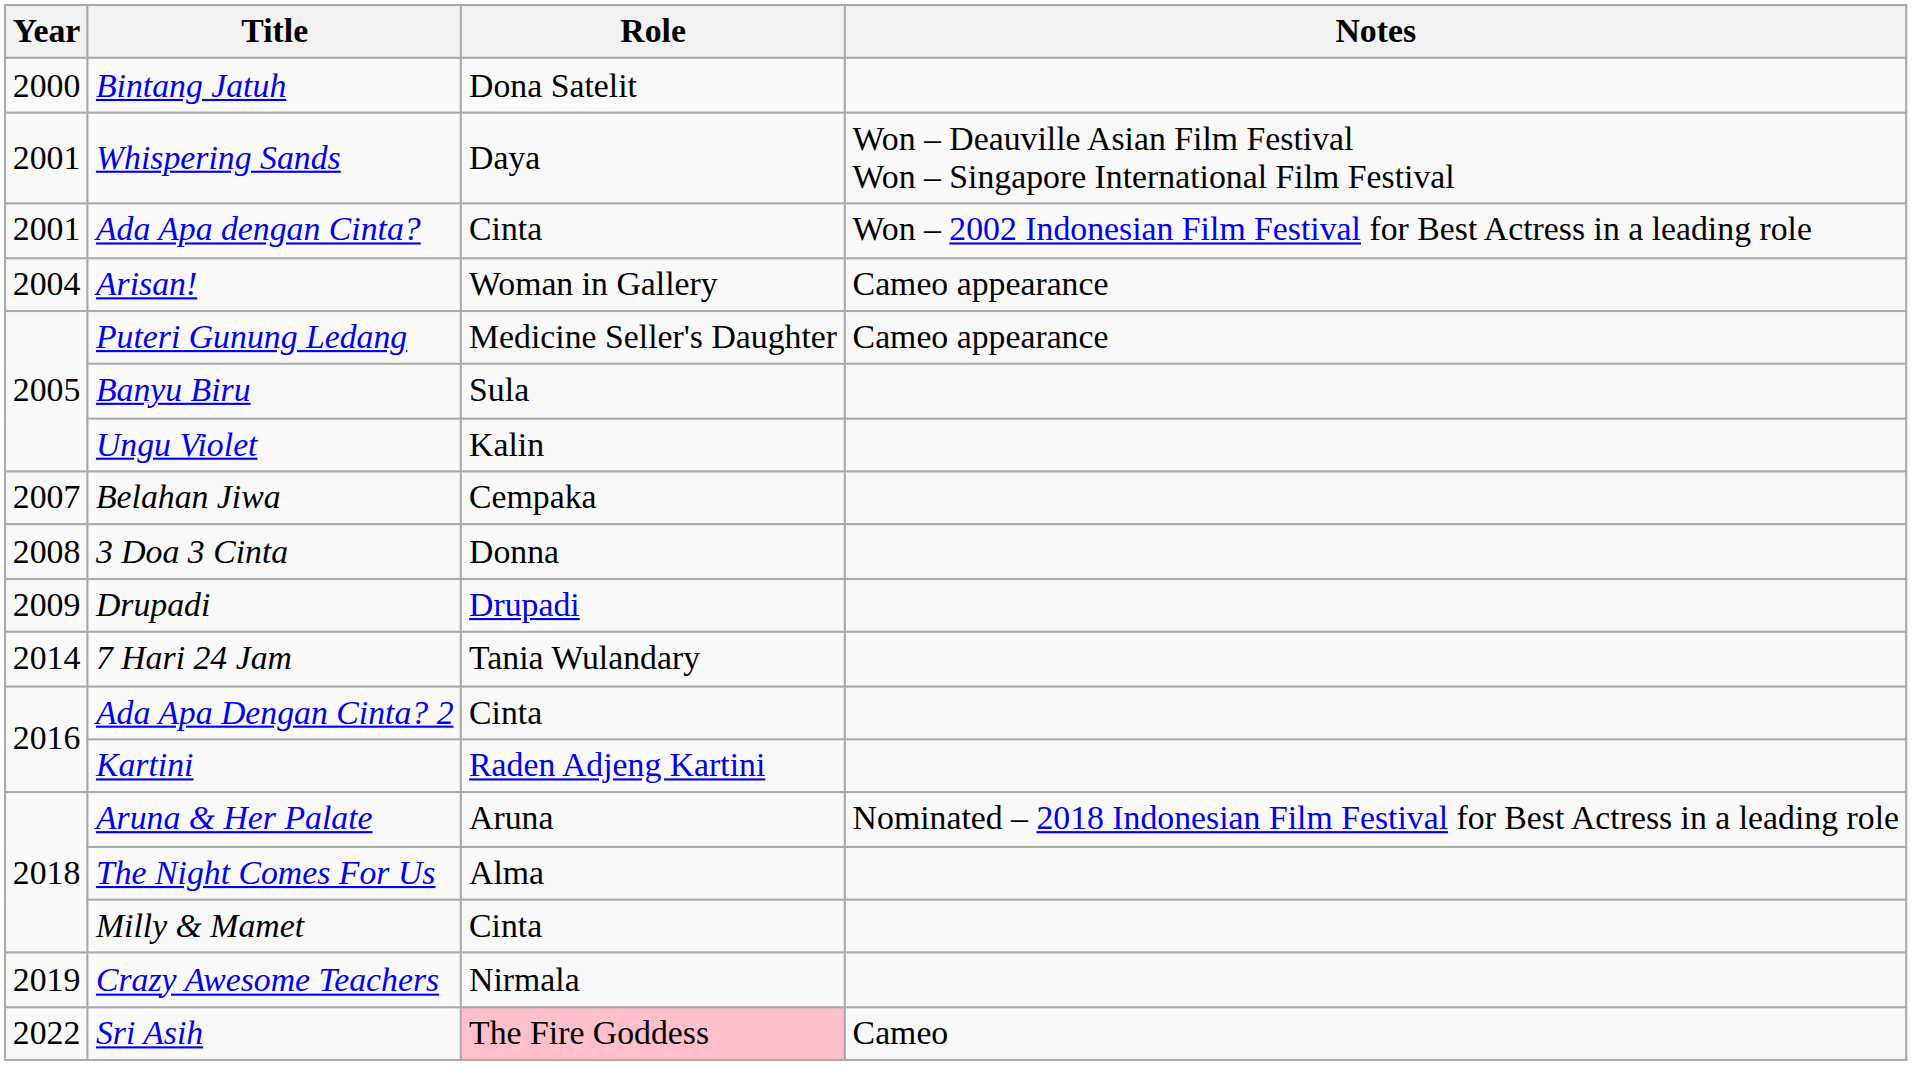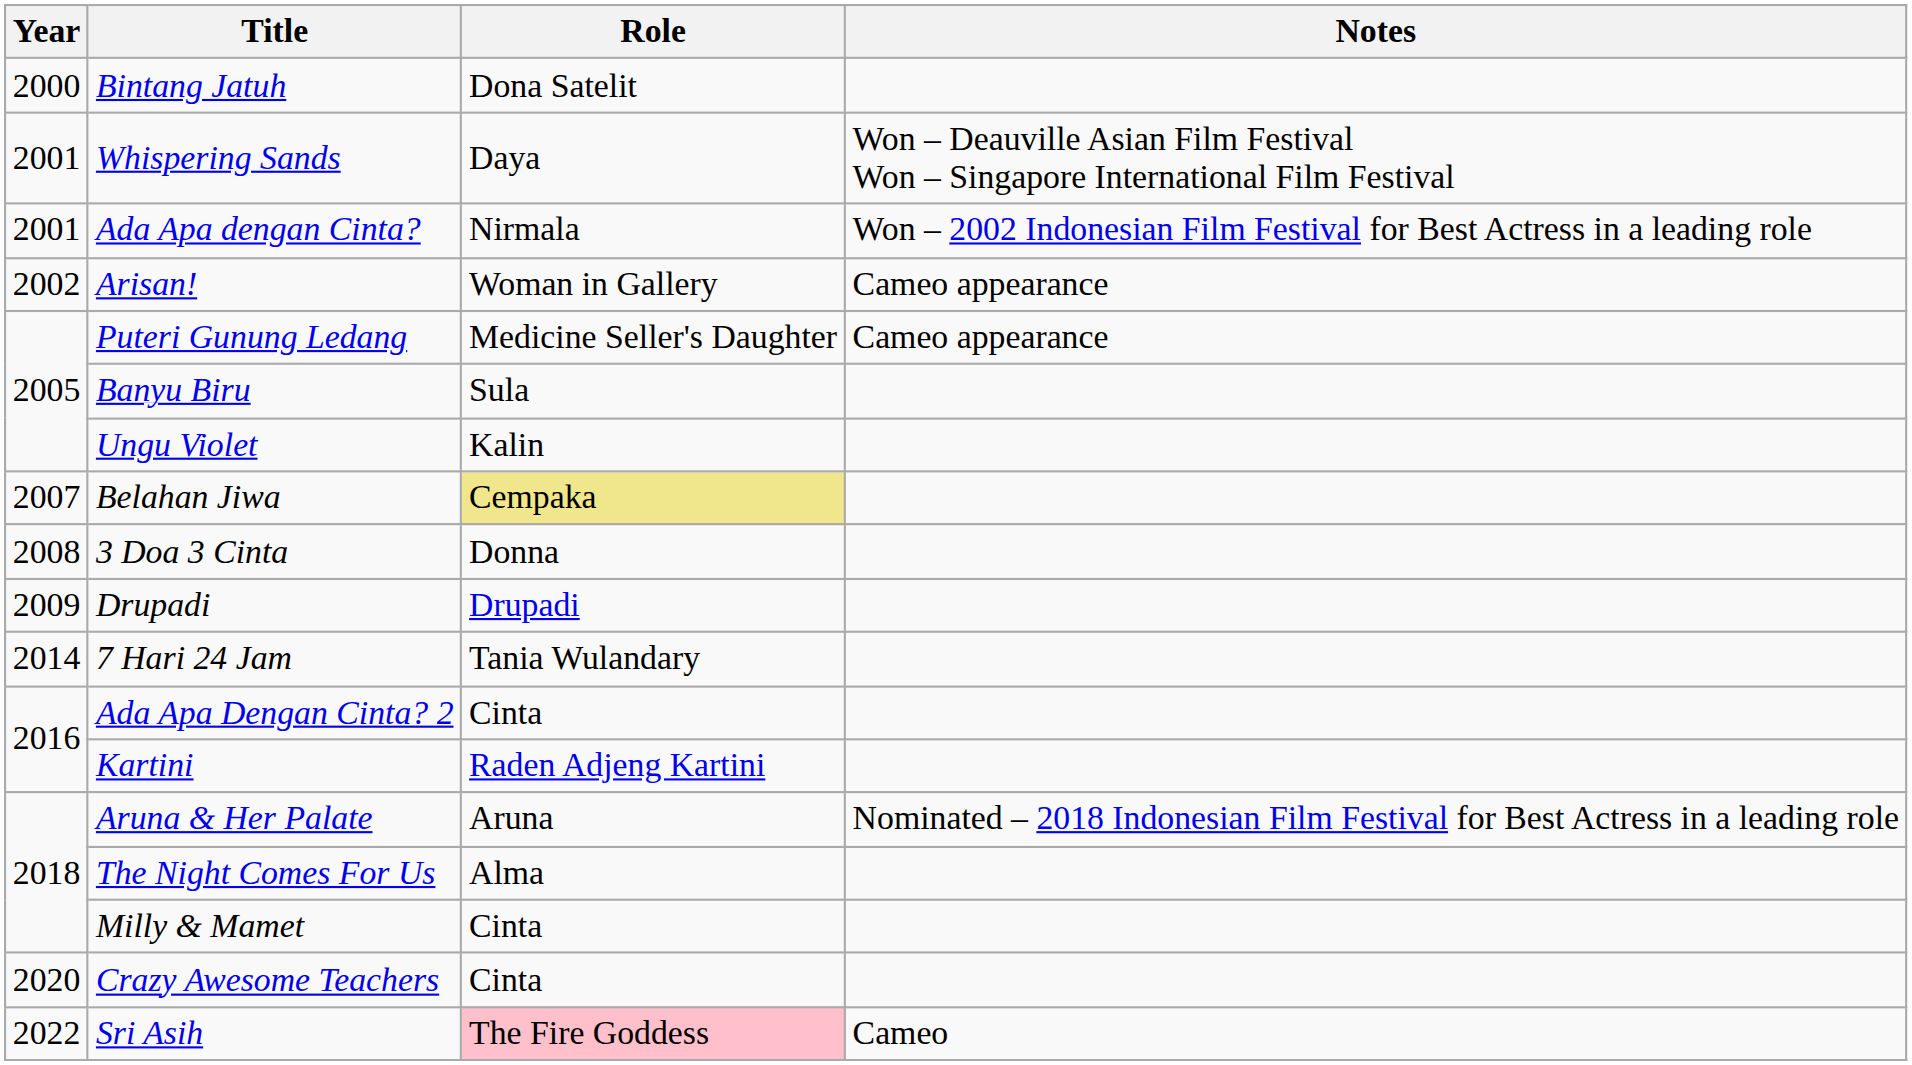Ada Apa dengan Cinta? | Role: Cinta -> Nirmala
Arisan! | Year: 2004 -> 2002
Belahan Jiwa | Role: no background -> khaki background
Crazy Awesome Teachers | Year: 2019 -> 2020
Crazy Awesome Teachers | Role: Nirmala -> Cinta
